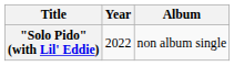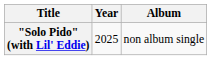"Solo Pido" (with Lil' Eddie) | Year: 2022 -> 2025
